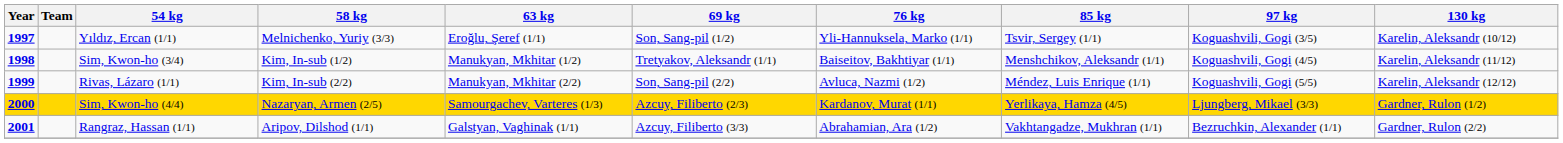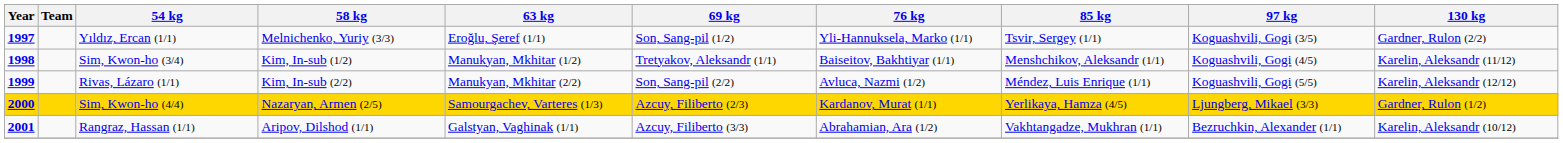Yıldız, Ercan (1/1) | 130 kg: Karelin, Aleksandr (10/12) -> Gardner, Rulon (2/2)
Rangraz, Hassan (1/1) | 130 kg: Gardner, Rulon (2/2) -> Karelin, Aleksandr (10/12)
